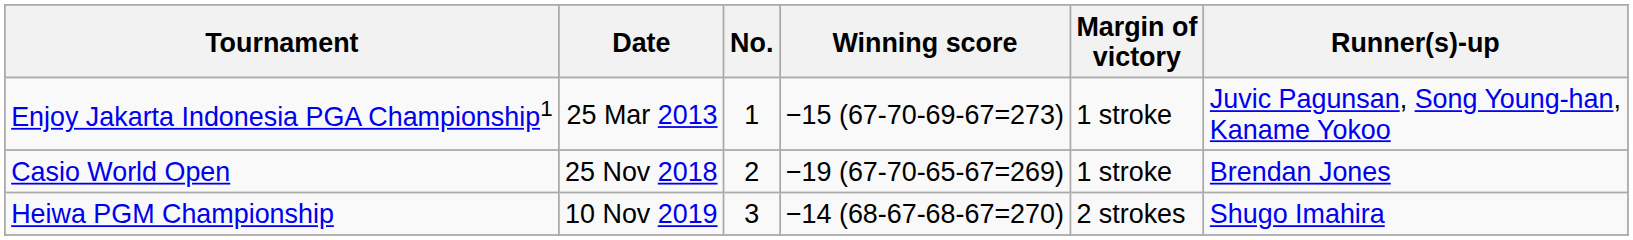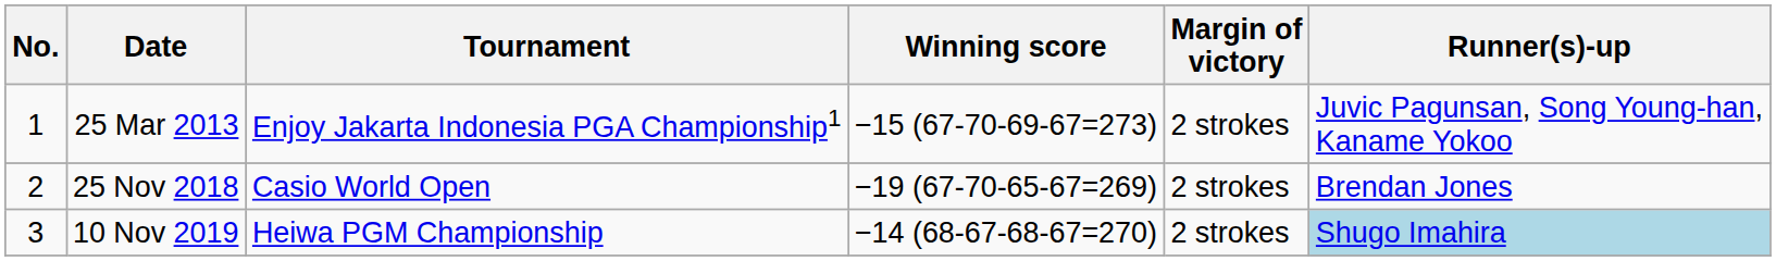columns swapped: No. <-> Tournament
25 Mar 2013 | Margin of victory: 1 stroke -> 2 strokes
25 Nov 2018 | Margin of victory: 1 stroke -> 2 strokes
10 Nov 2019 | Runner(s)-up: no background -> lightblue background
